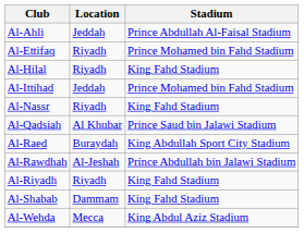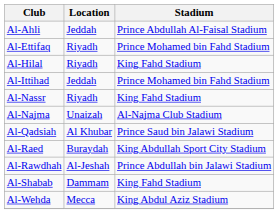+ row: Al-Najma | Unaizah | Al-Najma Club Stadium
- row: Al-Riyadh | Riyadh | King Fahd Stadium
